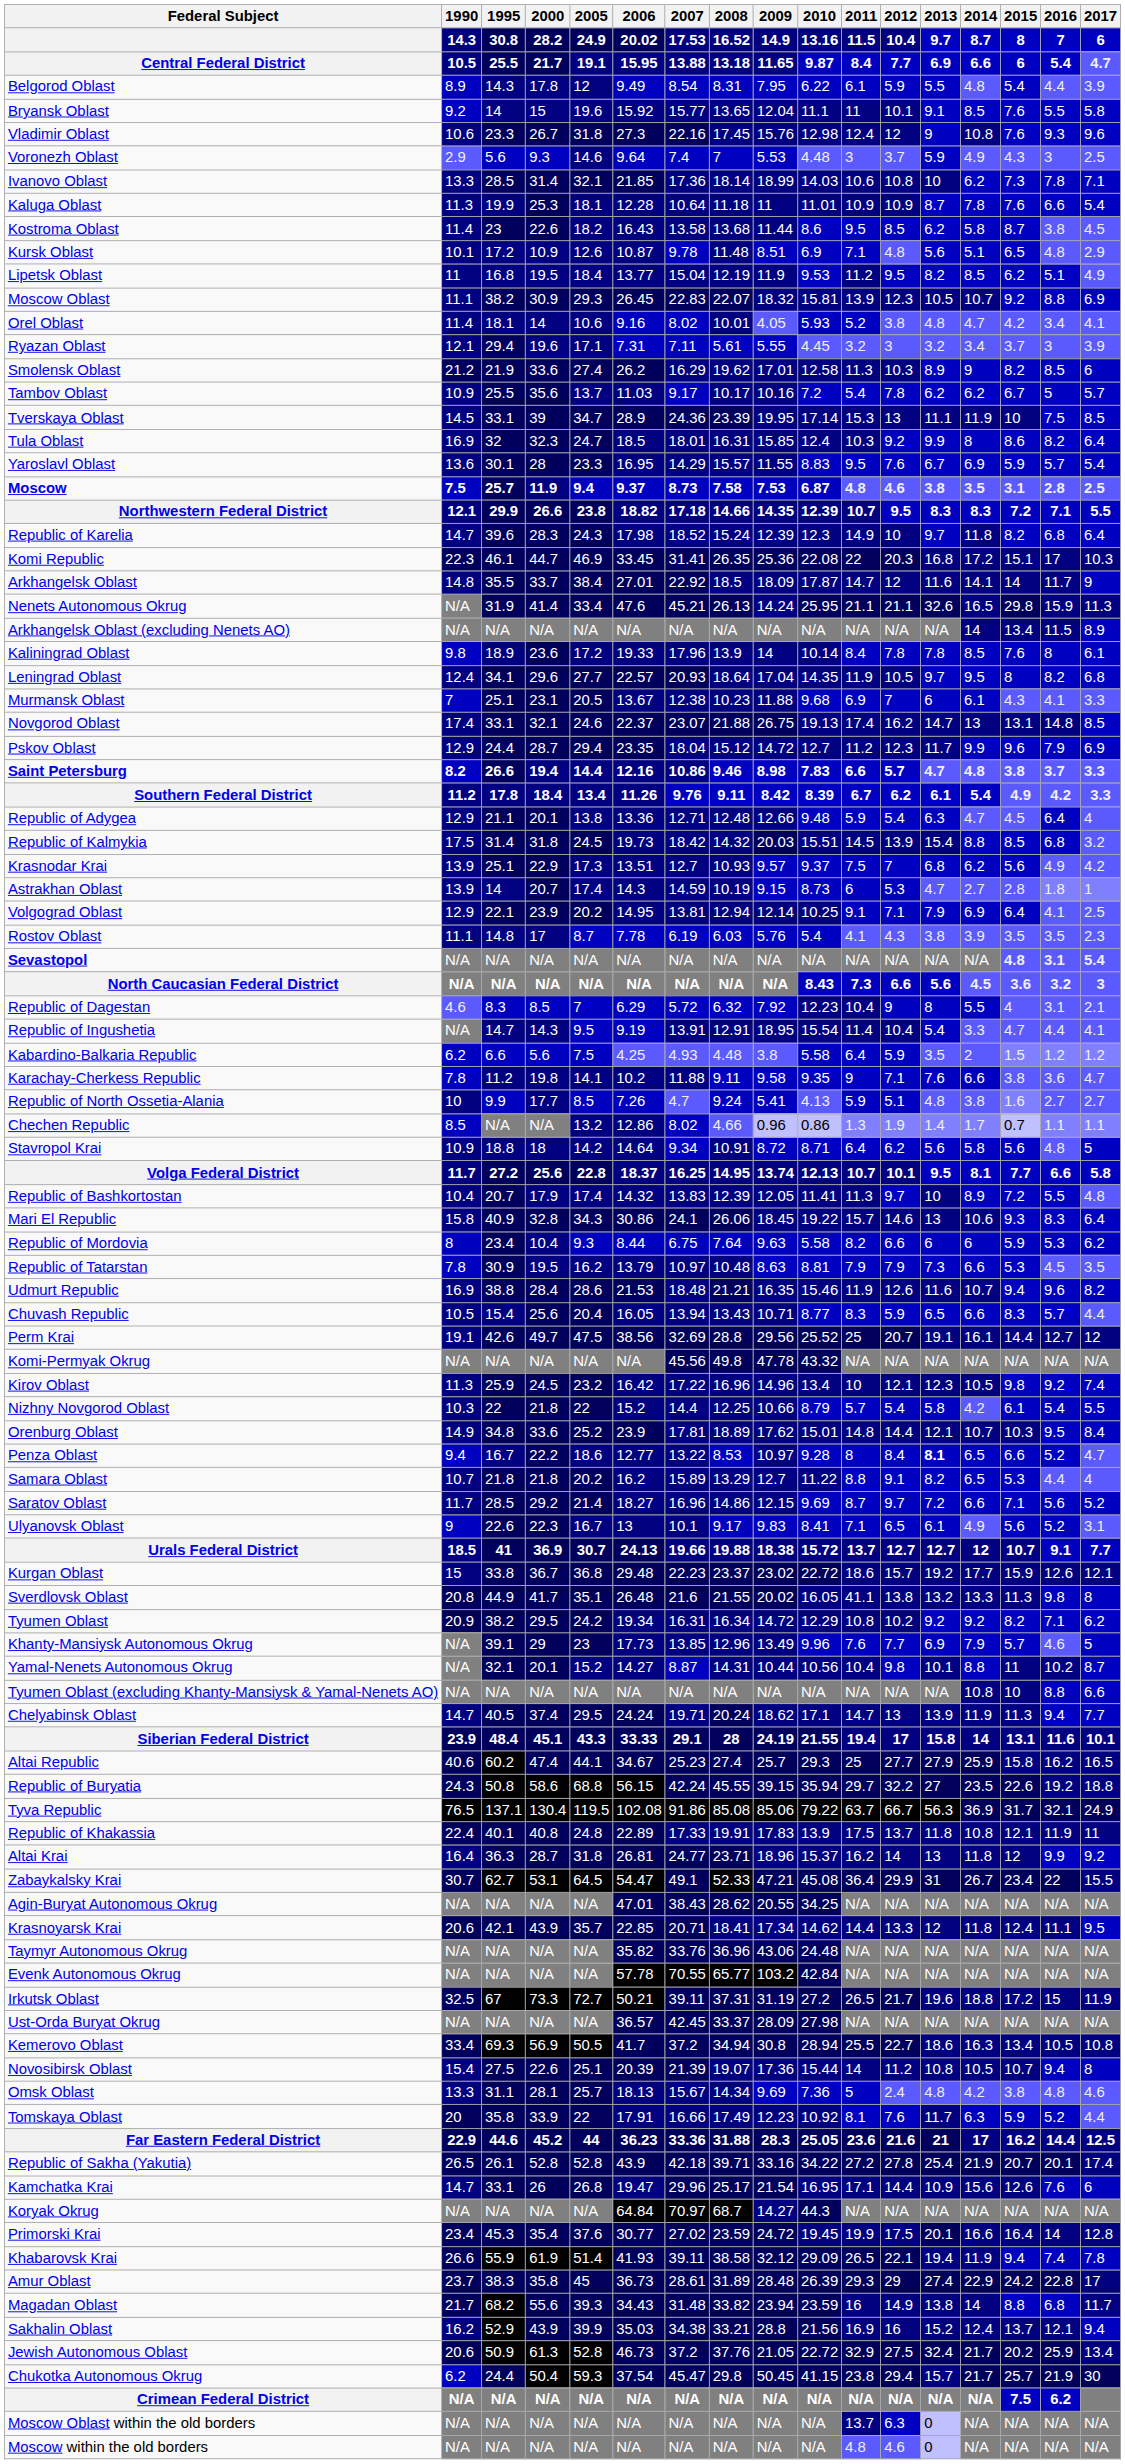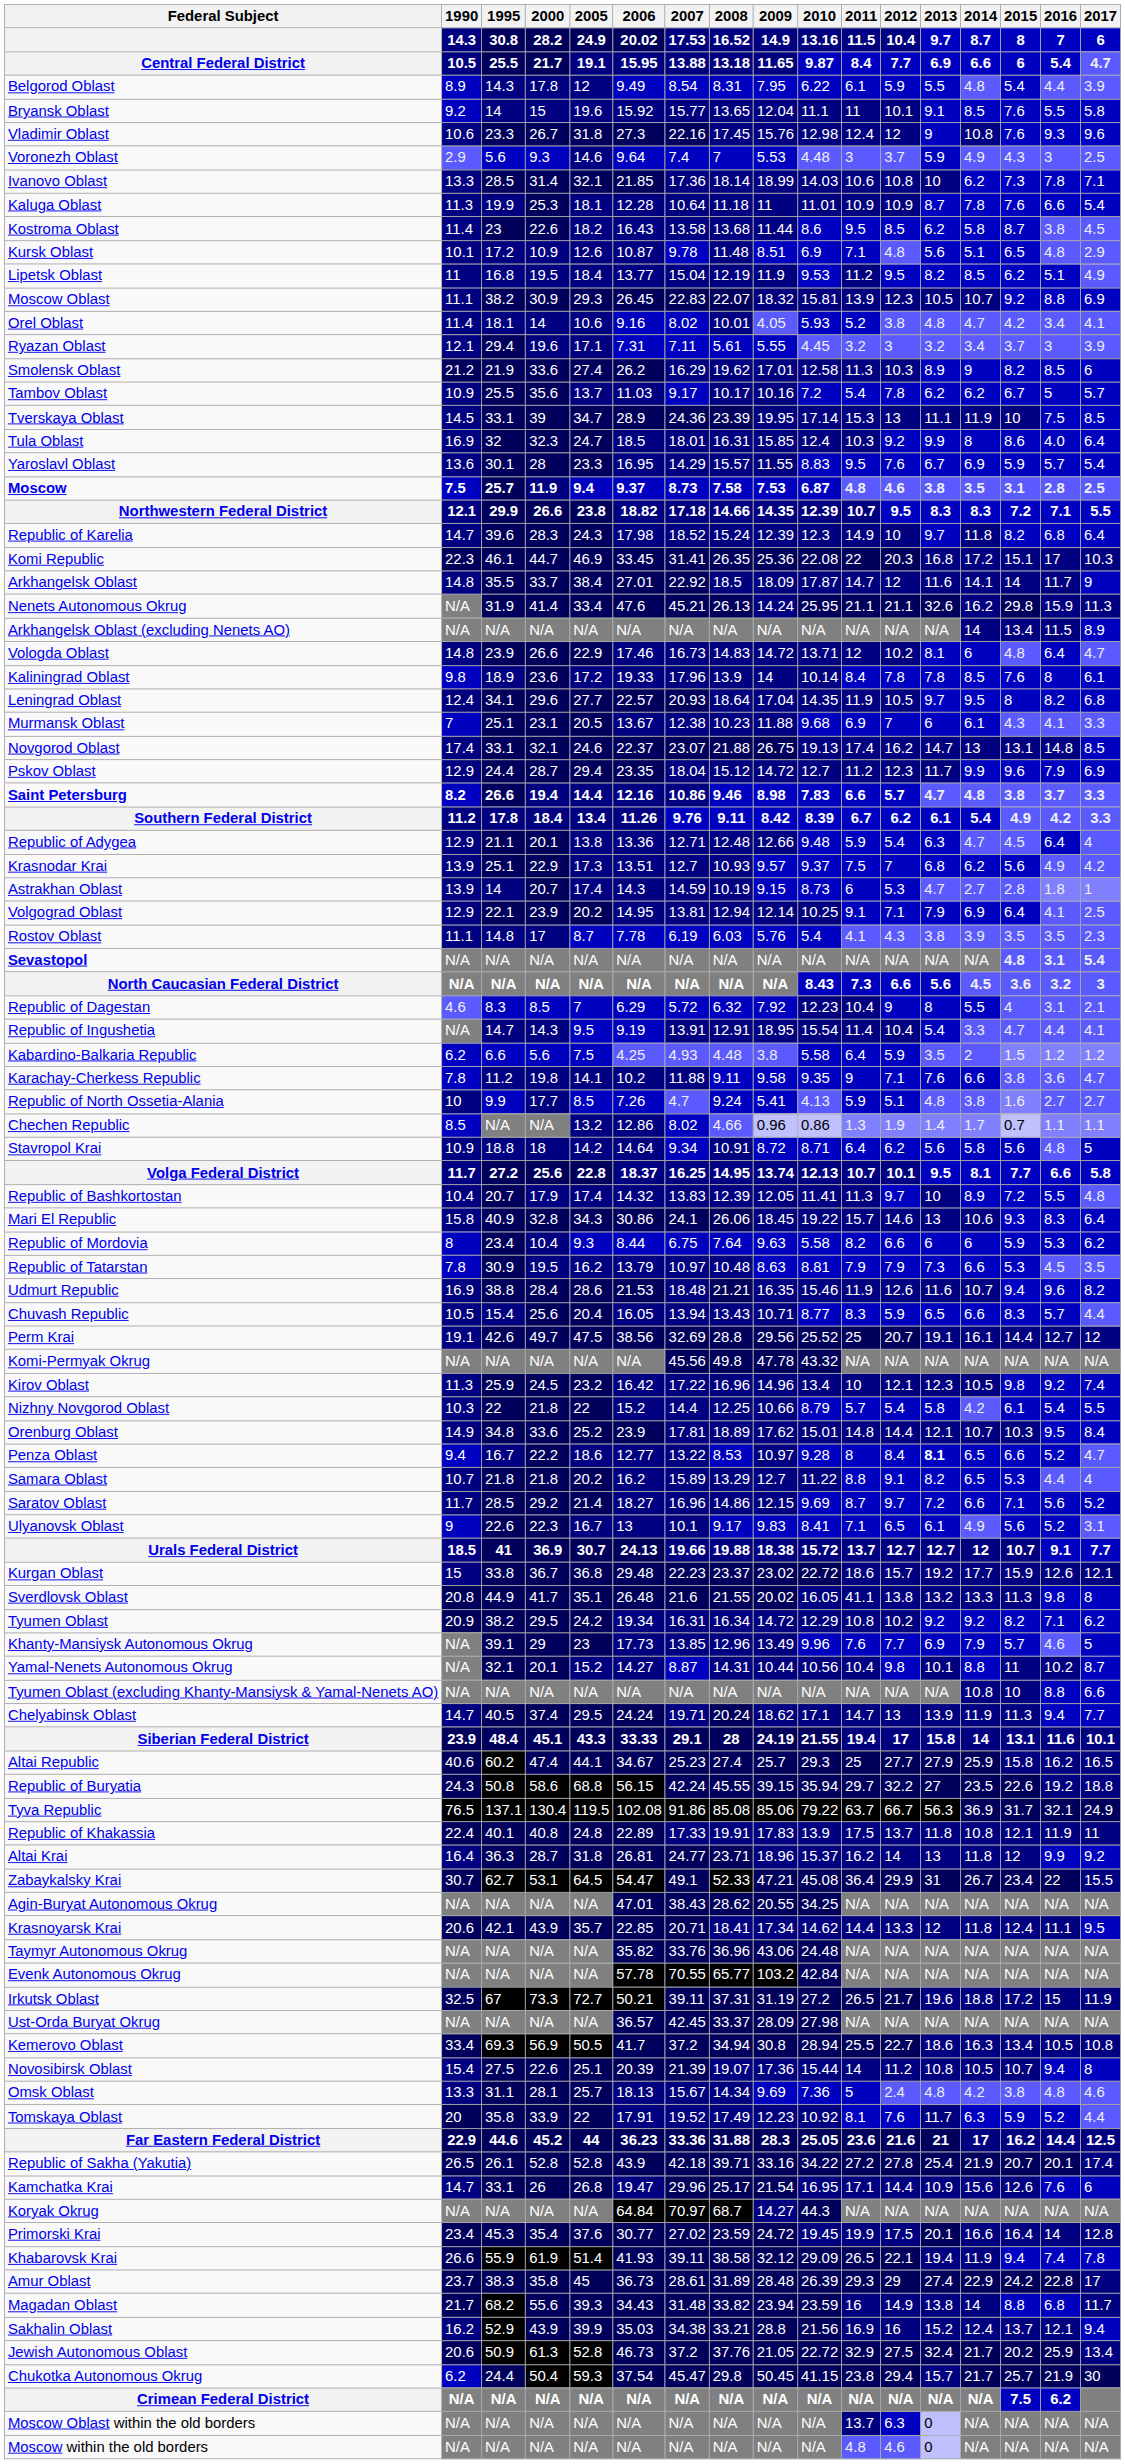Tula Oblast | 2016 / 7 / 5.4: 8.2 -> 4.0
Nenets Autonomous Okrug | 2014 / 8.7 / 6.6: 16.5 -> 16.2
+ row: Vologda Oblast | 14.8 | 23.9 | 26.6 | 22.9 | 17.46 | 16.73 | 14.83 | 14.72 | 13.71 | 12 | 10.2 | 8.1 | 6 | 4.8 | 6.4 | 4.7
- row: Republic of Kalmykia | 17.5 | 31.4 | 31.8 | 24.5 | 19.73 | 18.42 | 14.32 | 20.03 | 15.51 | 14.5 | 13.9 | 15.4 | 8.8 | 8.5 | 6.8 | 3.2
Tomskaya Oblast | 2007 / 17.53 / 13.88: 16.66 -> 19.52
